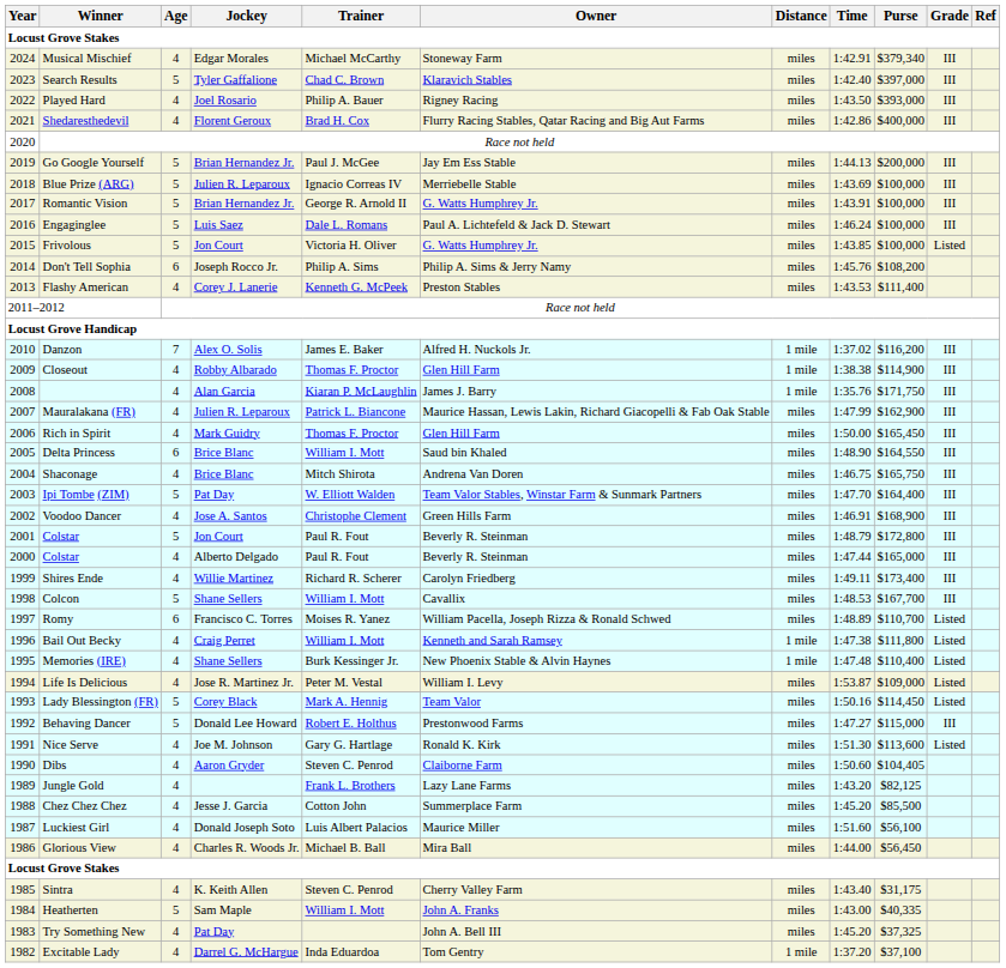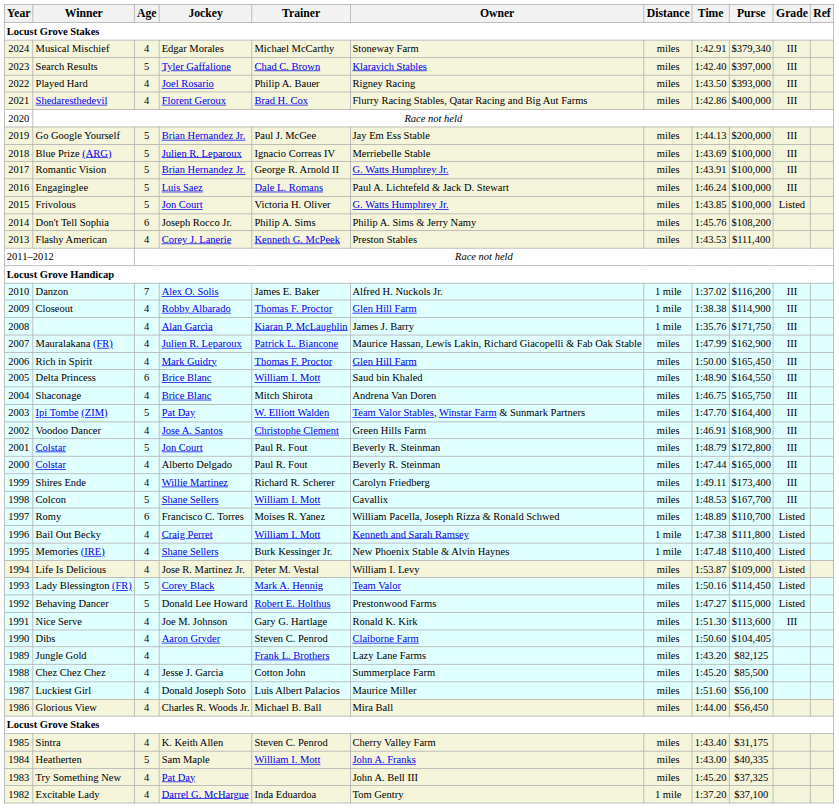Behaving Dancer | Grade: III -> Listed
Nice Serve | Grade: Listed -> III
